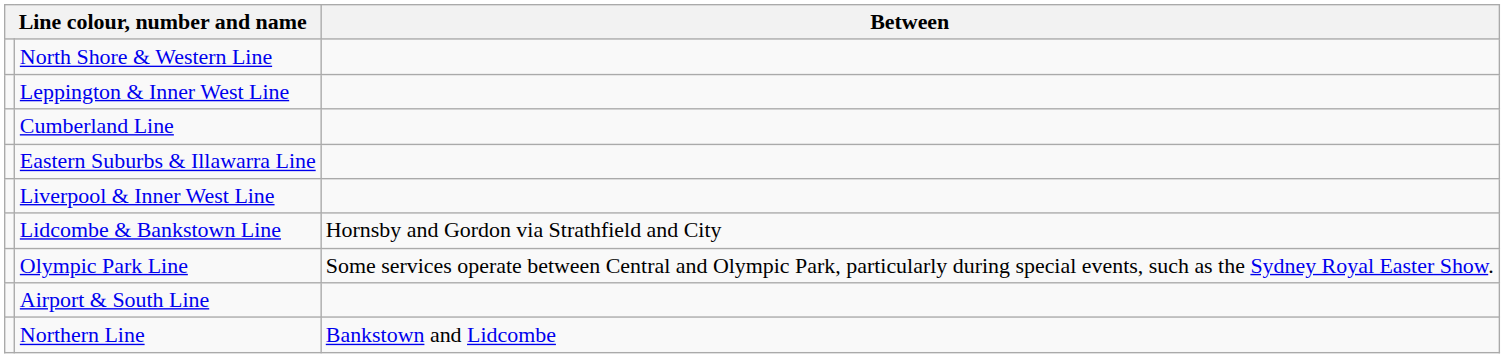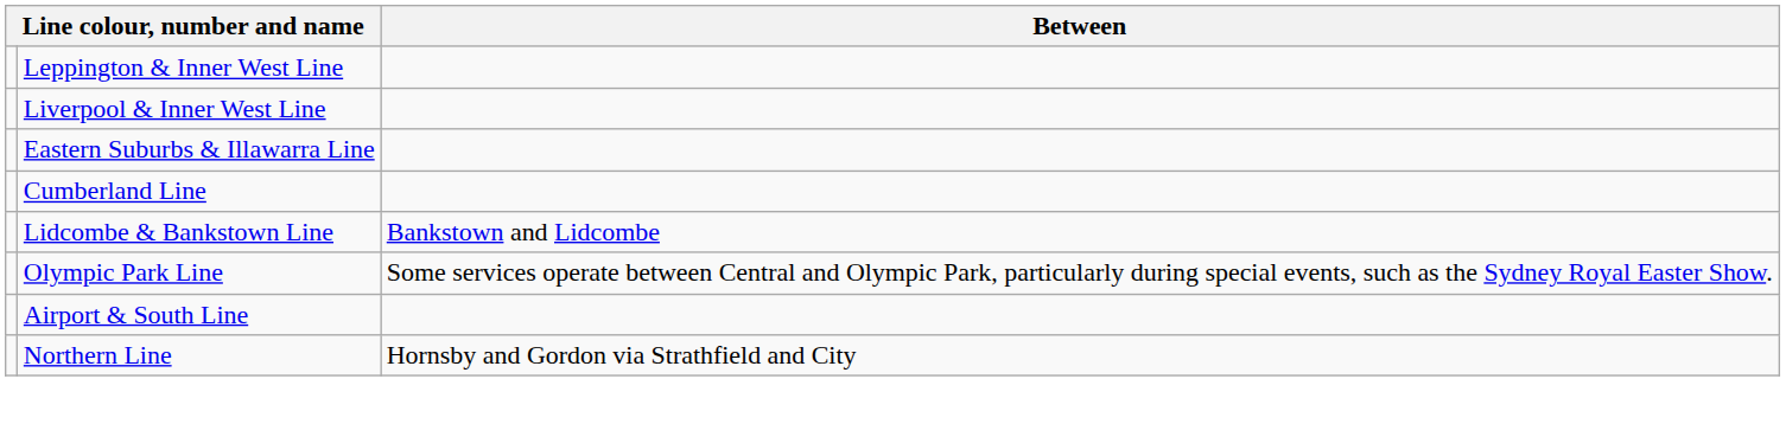- row: North Shore & Western Line
rows swapped: Liverpool & Inner West Line <-> Cumberland Line
Lidcombe & Bankstown Line | Between: Hornsby and Gordon via Strathfield and City -> Bankstown and Lidcombe
Northern Line | Between: Bankstown and Lidcombe -> Hornsby and Gordon via Strathfield and City
